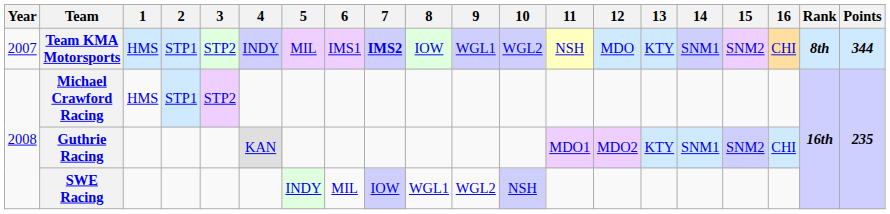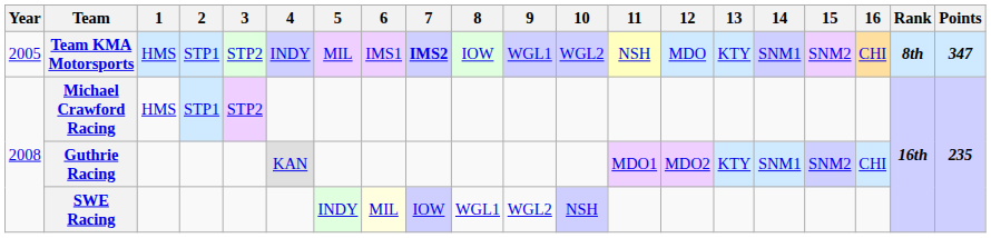Team KMA Motorsports | Year: 2007 -> 2005
Team KMA Motorsports | Points: 344 -> 347
SWE Racing | 6: no background -> lightyellow background
